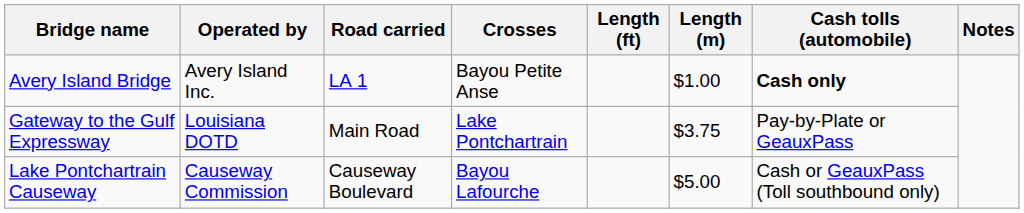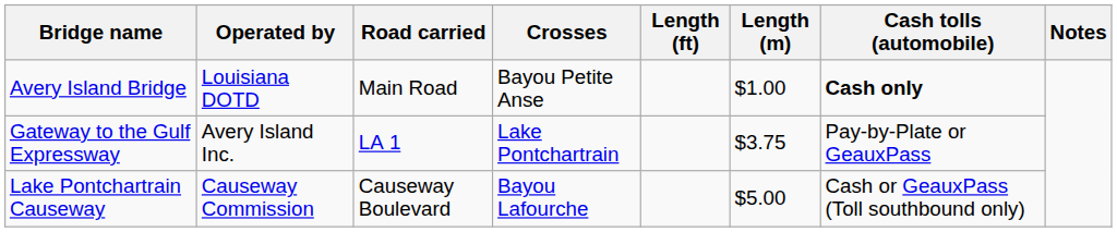Avery Island Bridge | Operated by: Avery Island Inc. -> Louisiana DOTD
Avery Island Bridge | Road carried: LA 1 -> Main Road
Gateway to the Gulf Expressway | Operated by: Louisiana DOTD -> Avery Island Inc.
Gateway to the Gulf Expressway | Road carried: Main Road -> LA 1
